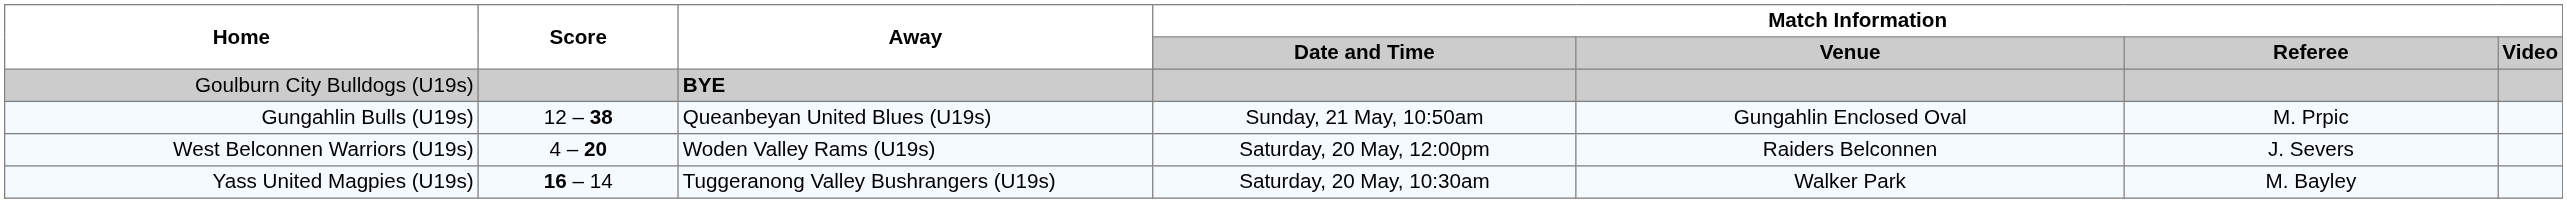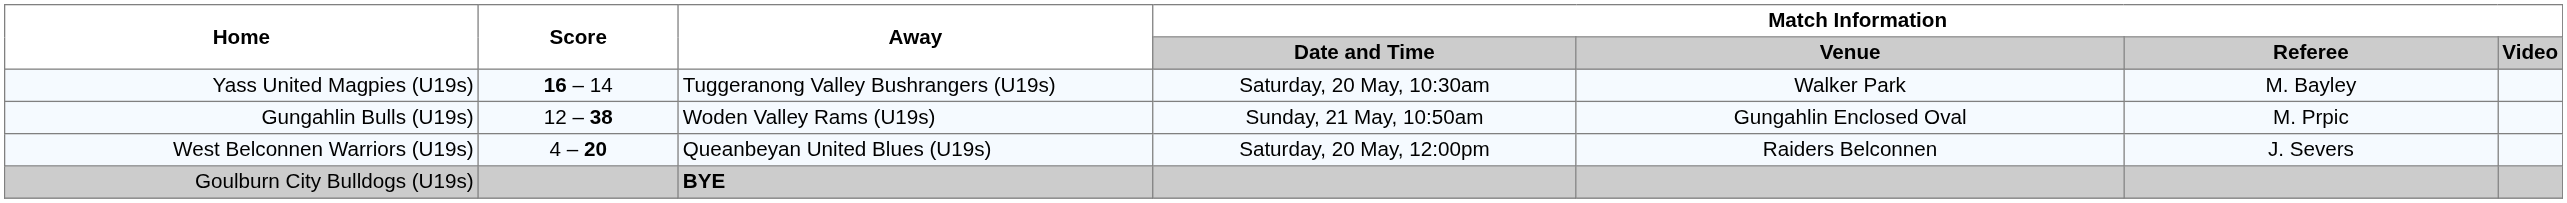rows swapped: Yass United Magpies (U19s) <-> Goulburn City Bulldogs (U19s)
Gungahlin Bulls (U19s) | Away: Queanbeyan United Blues (U19s) -> Woden Valley Rams (U19s)
West Belconnen Warriors (U19s) | Away: Woden Valley Rams (U19s) -> Queanbeyan United Blues (U19s)
